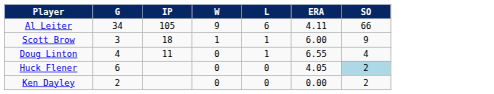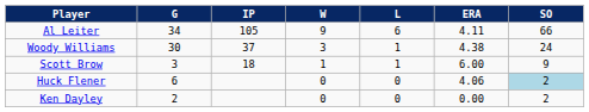+ row: Woody Williams | 30 | 37 | 3 | 1 | 4.38 | 24
- row: Doug Linton | 4 | 11 | 0 | 1 | 6.55 | 4
Huck Flener | ERA: 4.05 -> 4.06
